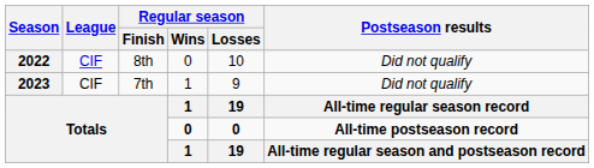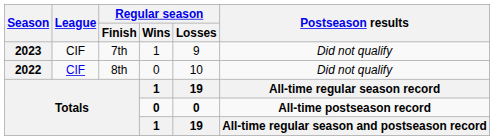rows swapped: 2022 <-> 2023
